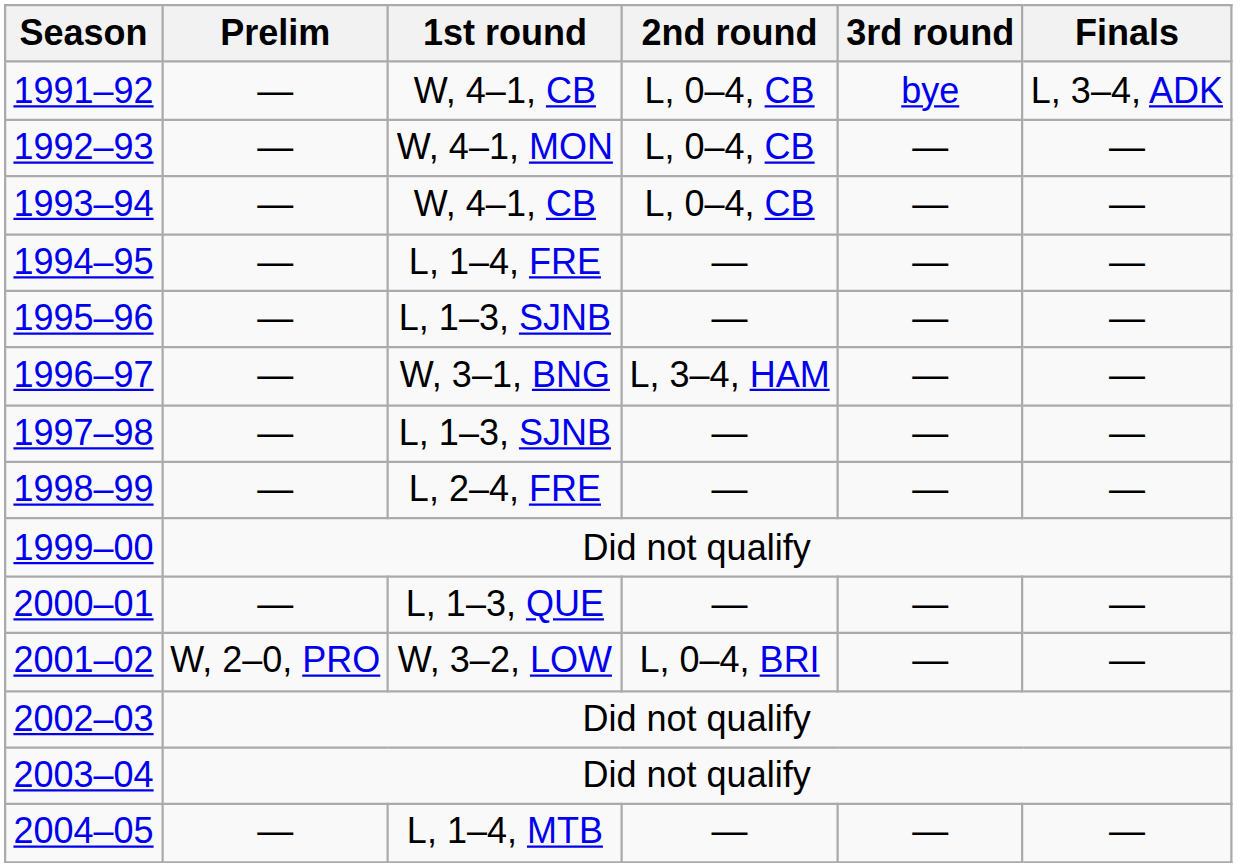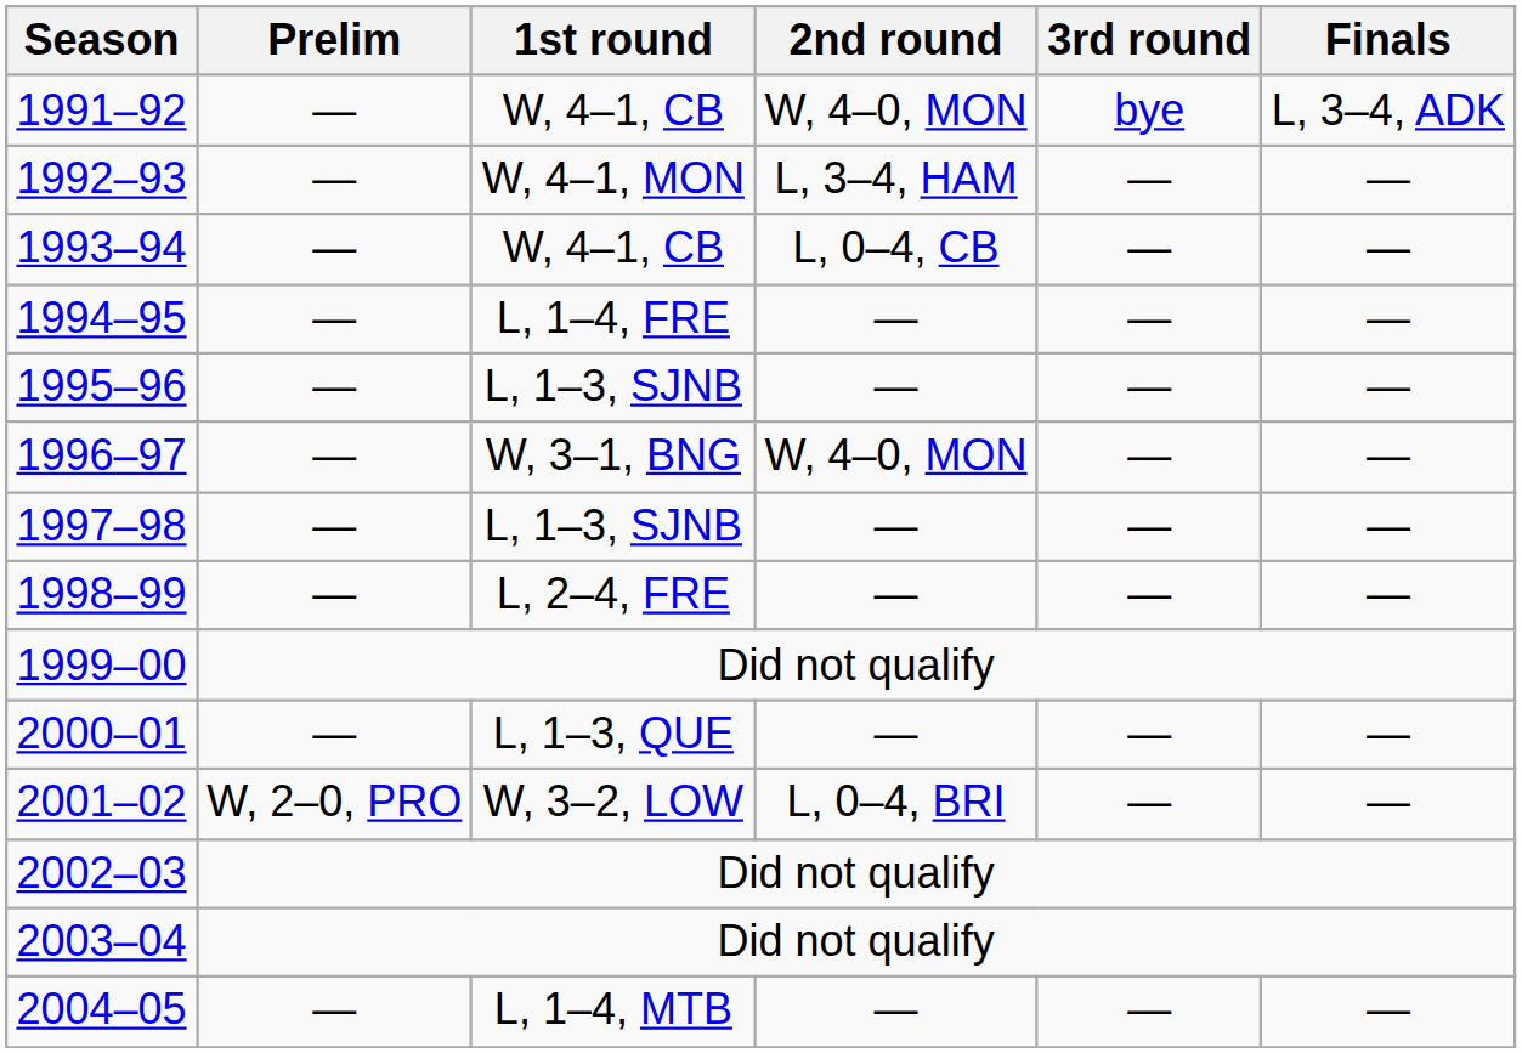1991–92 | 2nd round: L, 0–4, CB -> W, 4–0, MON
1992–93 | 2nd round: L, 0–4, CB -> L, 3–4, HAM
1996–97 | 2nd round: L, 3–4, HAM -> W, 4–0, MON
